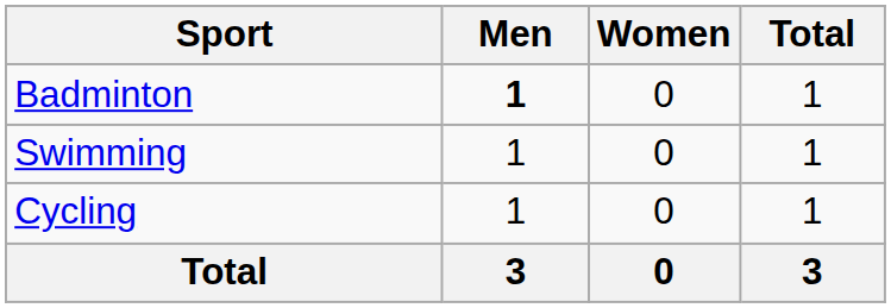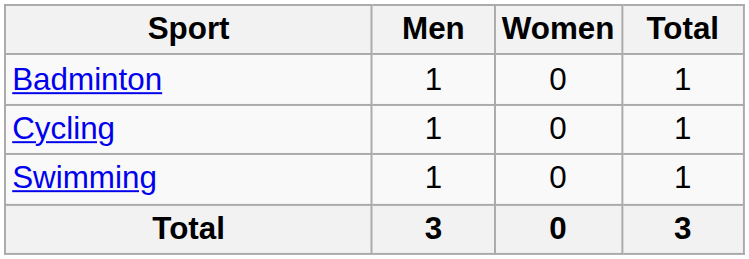Badminton | Men: bold -> normal
rows swapped: Cycling <-> Swimming
